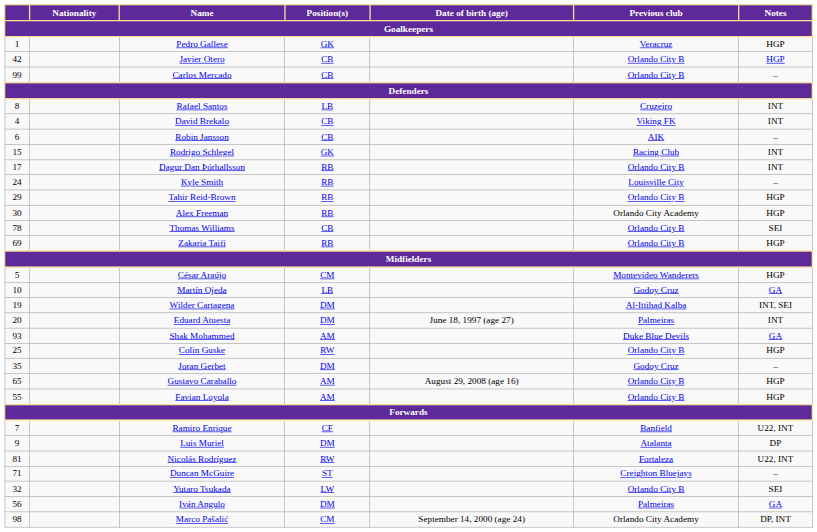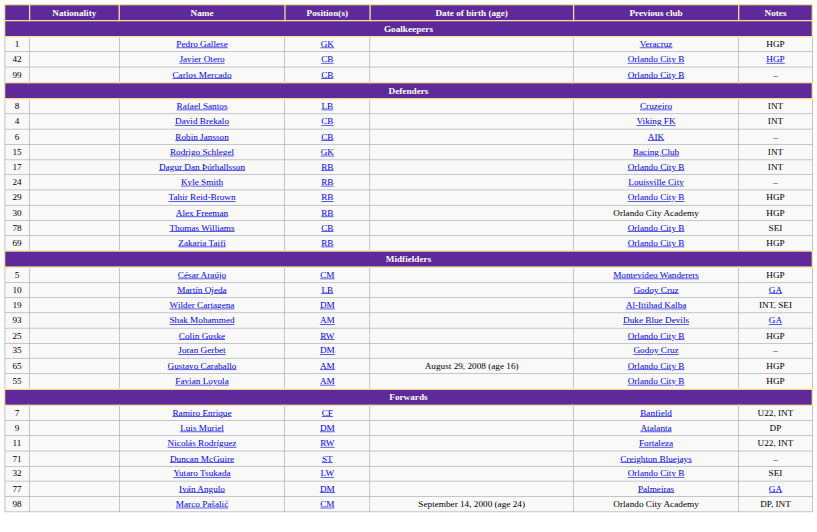- row: 20 | Eduard Atuesta | DM | June 18, 1997 (age 27) | Palmeiras | INT
Nicolás Rodríguez | column 1: 81 -> 11
Iván Angulo | column 1: 56 -> 77
